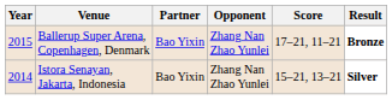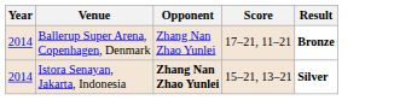- column: Partner | Bao Yixin | Bao Yixin
Ballerup Super Arena, Copenhagen, Denmark | Year: 2015 -> 2014
Istora Senayan, Jakarta, Indonesia | Opponent: normal -> bold
